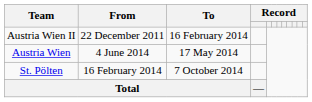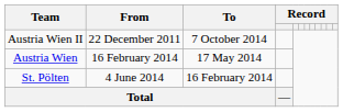Austria Wien II | To: 16 February 2014 -> 7 October 2014
Austria Wien | From: 4 June 2014 -> 16 February 2014
St. Pölten | From: 16 February 2014 -> 4 June 2014
St. Pölten | To: 7 October 2014 -> 16 February 2014
